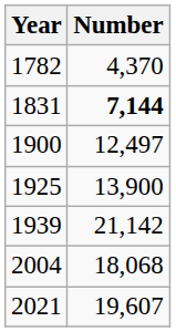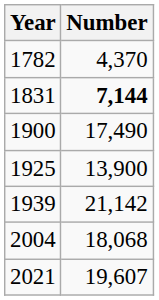1900 | Number: 12,497 -> 17,490
